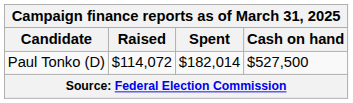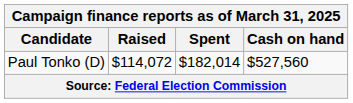Paul Tonko (D) | Cash on hand: $527,500 -> $527,560
